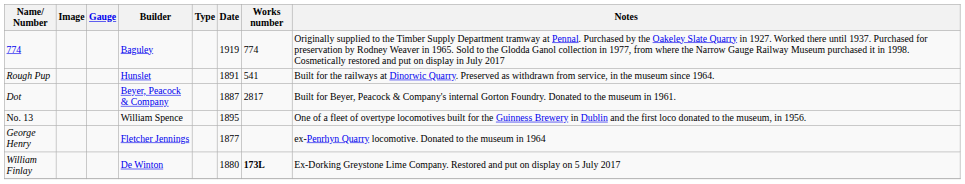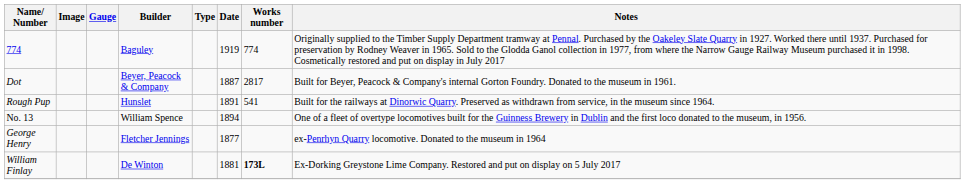rows swapped: Dot <-> Rough Pup
No. 13 | Date: 1895 -> 1894
William Finlay | Date: 1880 -> 1881
